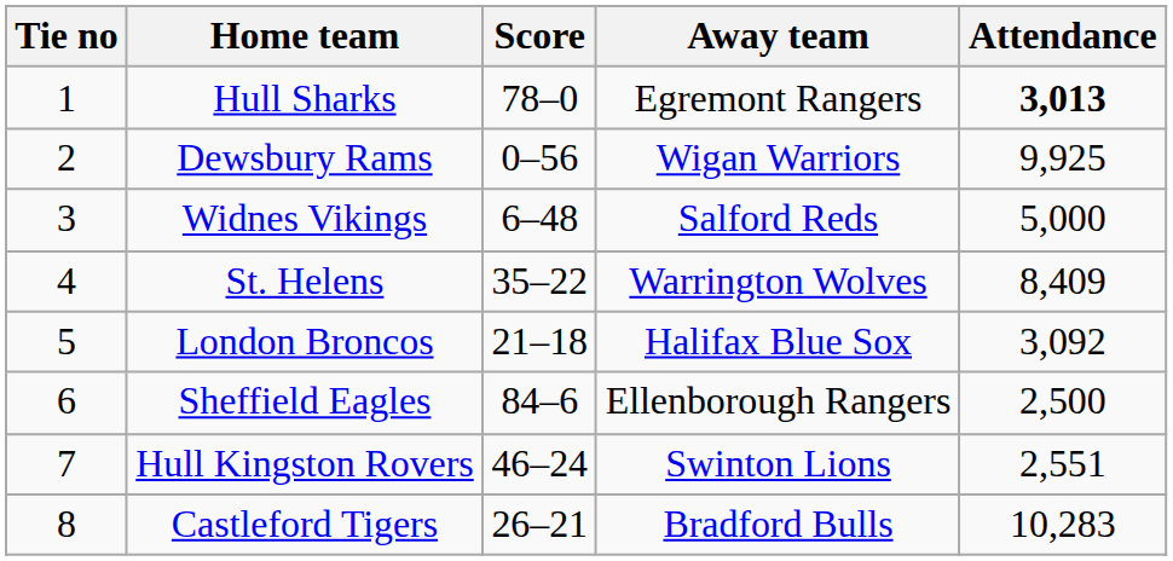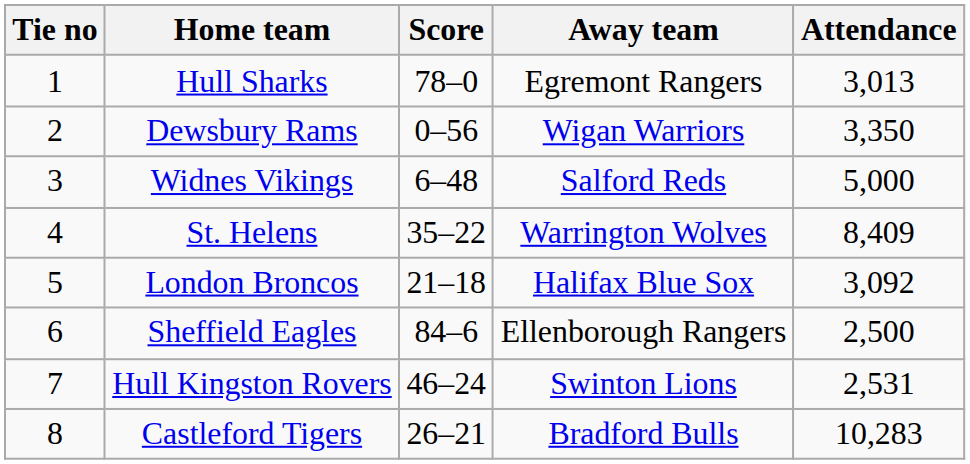Hull Sharks | Attendance: bold -> normal
Dewsbury Rams | Attendance: 9,925 -> 3,350
Hull Kingston Rovers | Attendance: 2,551 -> 2,531
